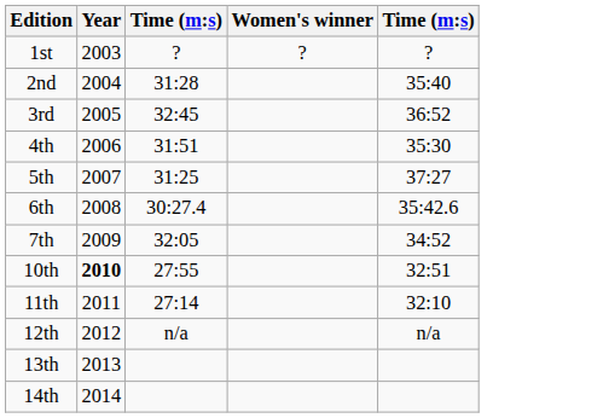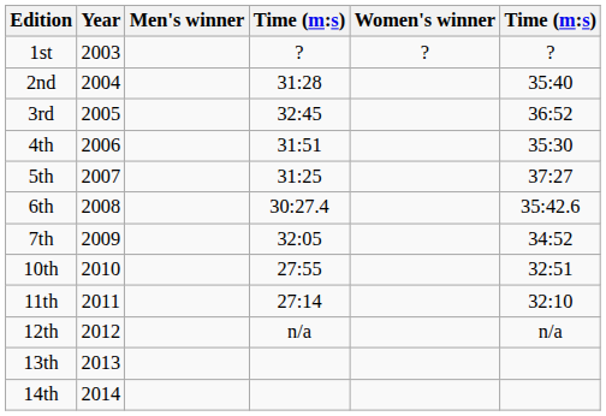+ column: Men's winner
10th | Year: bold -> normal
